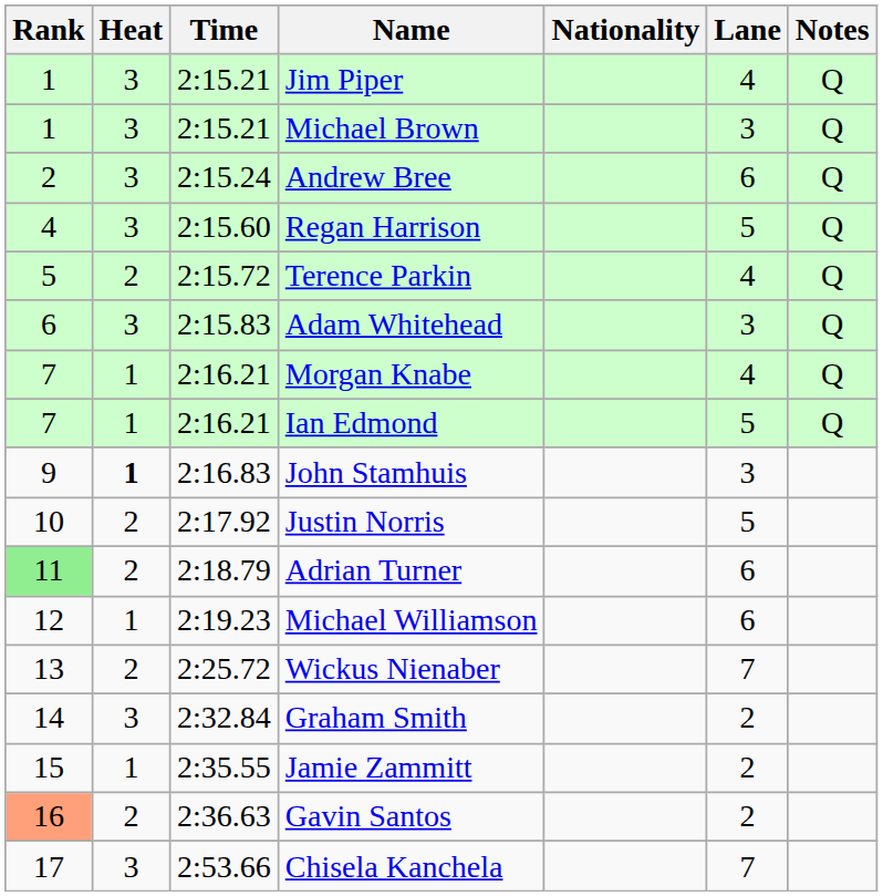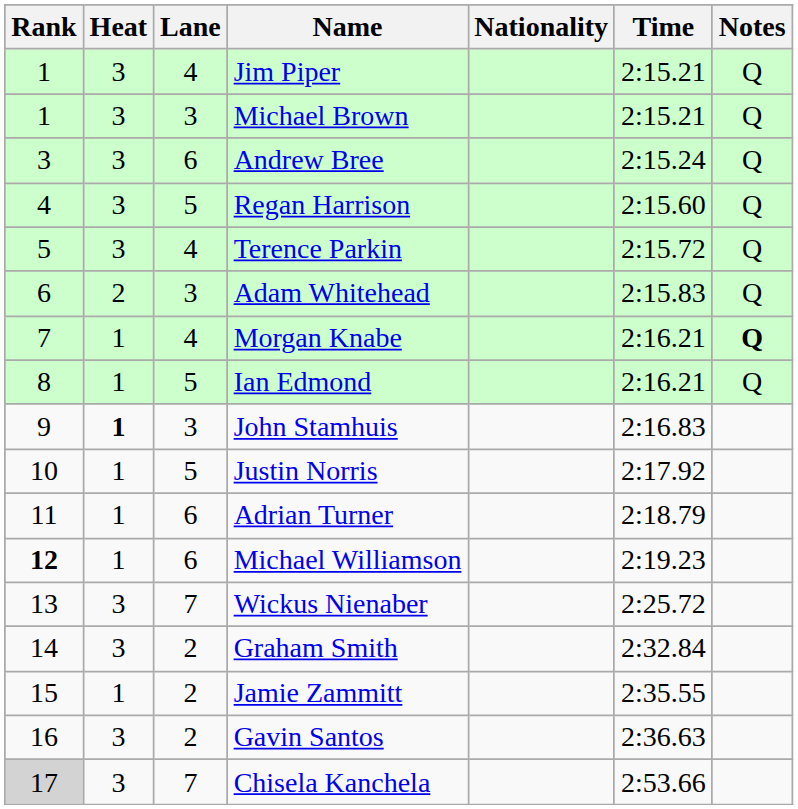columns swapped: Lane <-> Time
Andrew Bree | Rank: 2 -> 3
Terence Parkin | Heat: 2 -> 3
Adam Whitehead | Heat: 3 -> 2
Morgan Knabe | Notes: normal -> bold
Ian Edmond | Rank: 7 -> 8
Justin Norris | Heat: 2 -> 1
Adrian Turner | Rank: lightgreen background -> no background
Adrian Turner | Heat: 2 -> 1
Michael Williamson | Rank: normal -> bold
Wickus Nienaber | Heat: 2 -> 3
Gavin Santos | Rank: lightsalmon background -> no background
Gavin Santos | Heat: 2 -> 3
Chisela Kanchela | Rank: no background -> lightgrey background
